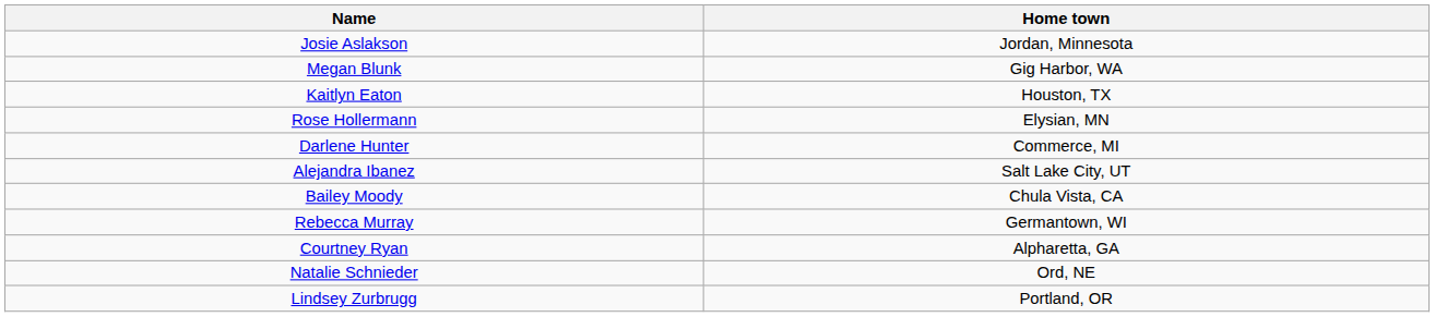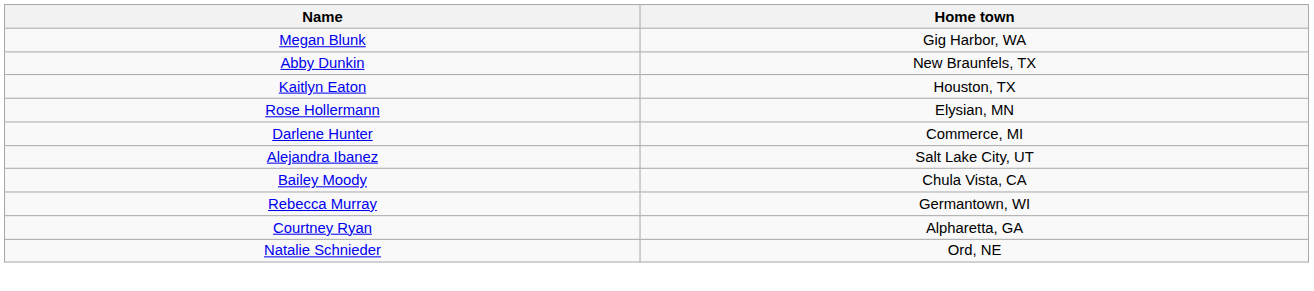- row: Josie Aslakson | Jordan, Minnesota
+ row: Abby Dunkin | New Braunfels, TX
- row: Lindsey Zurbrugg | Portland, OR
